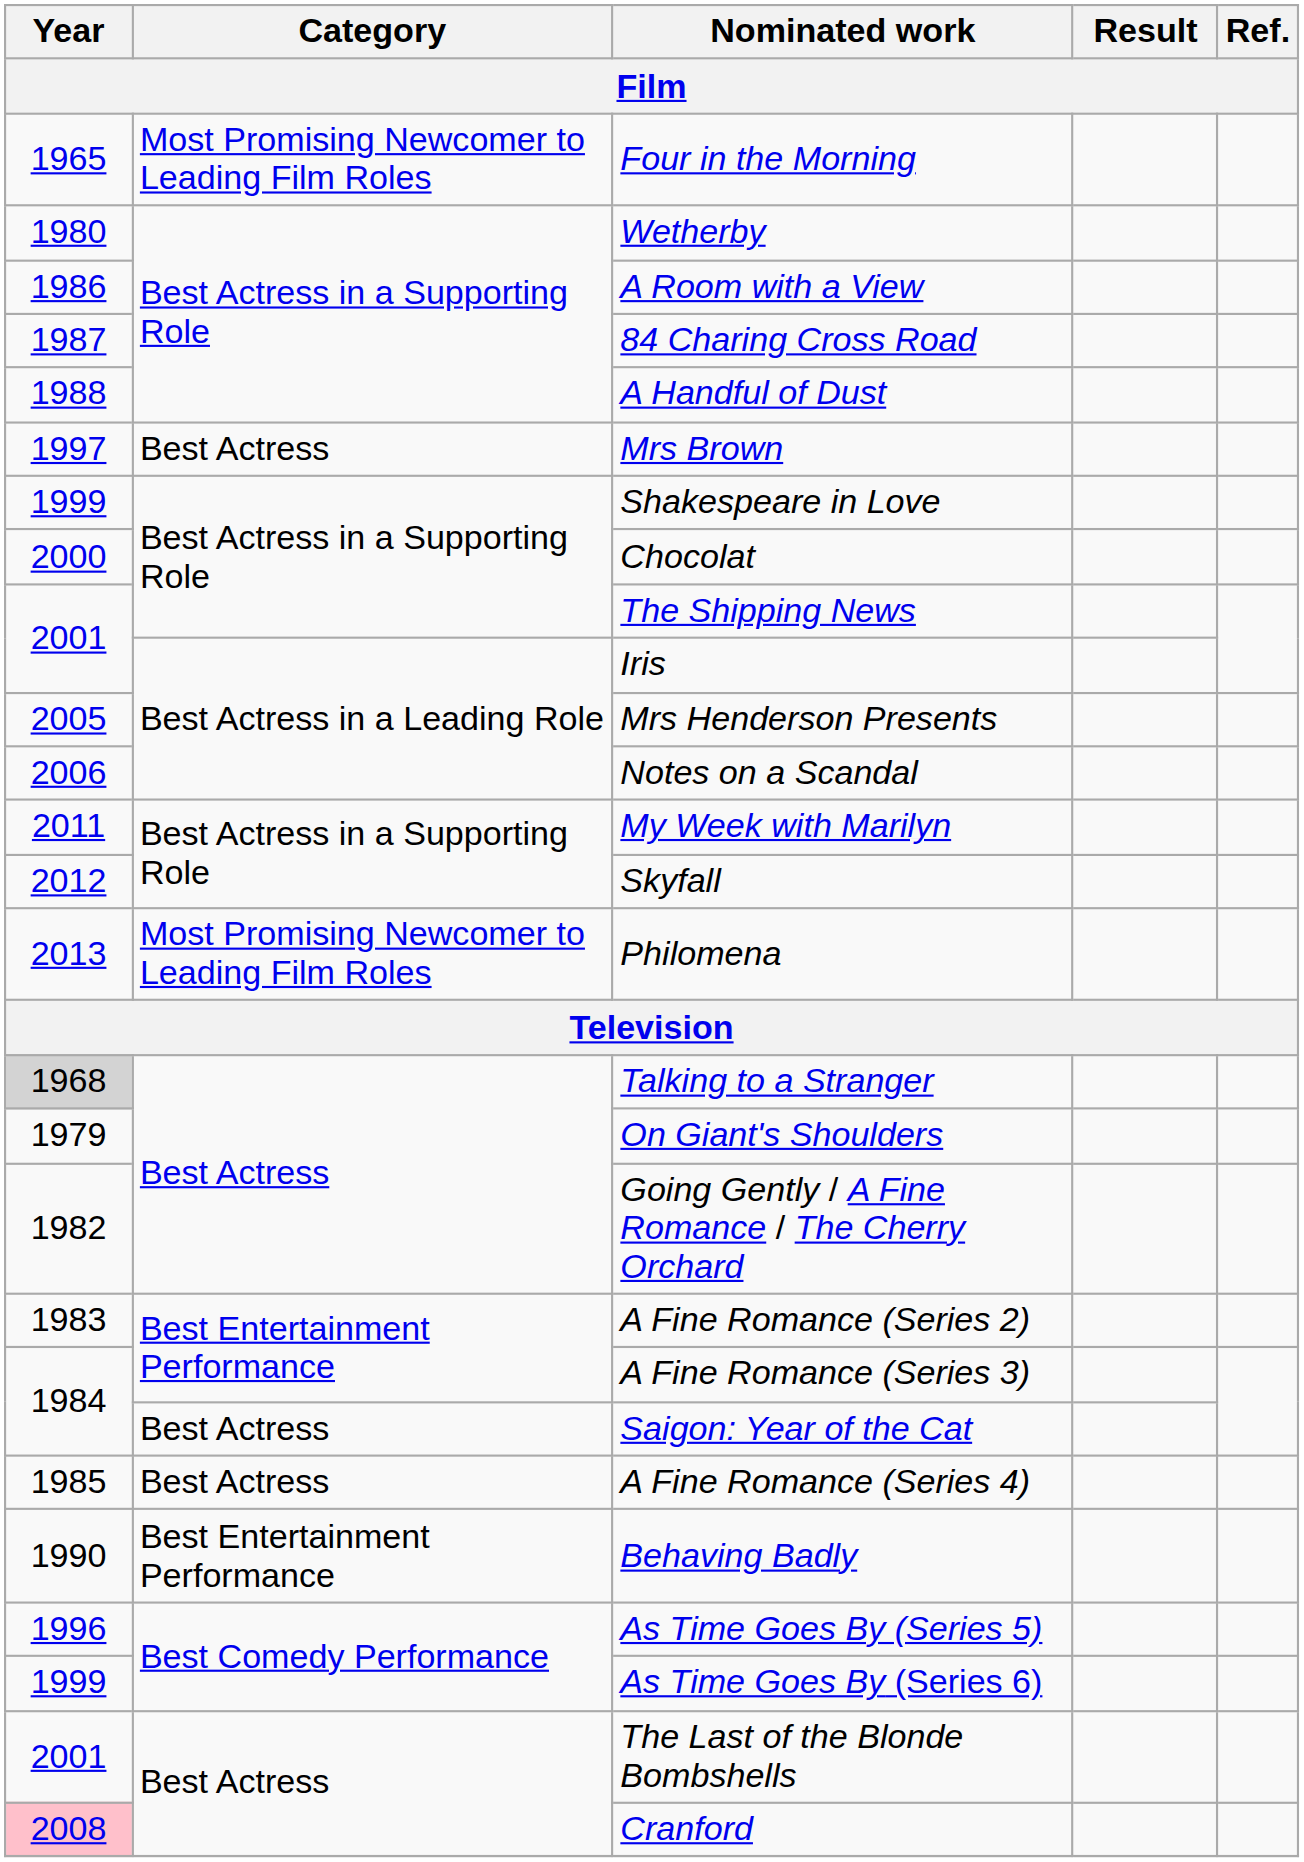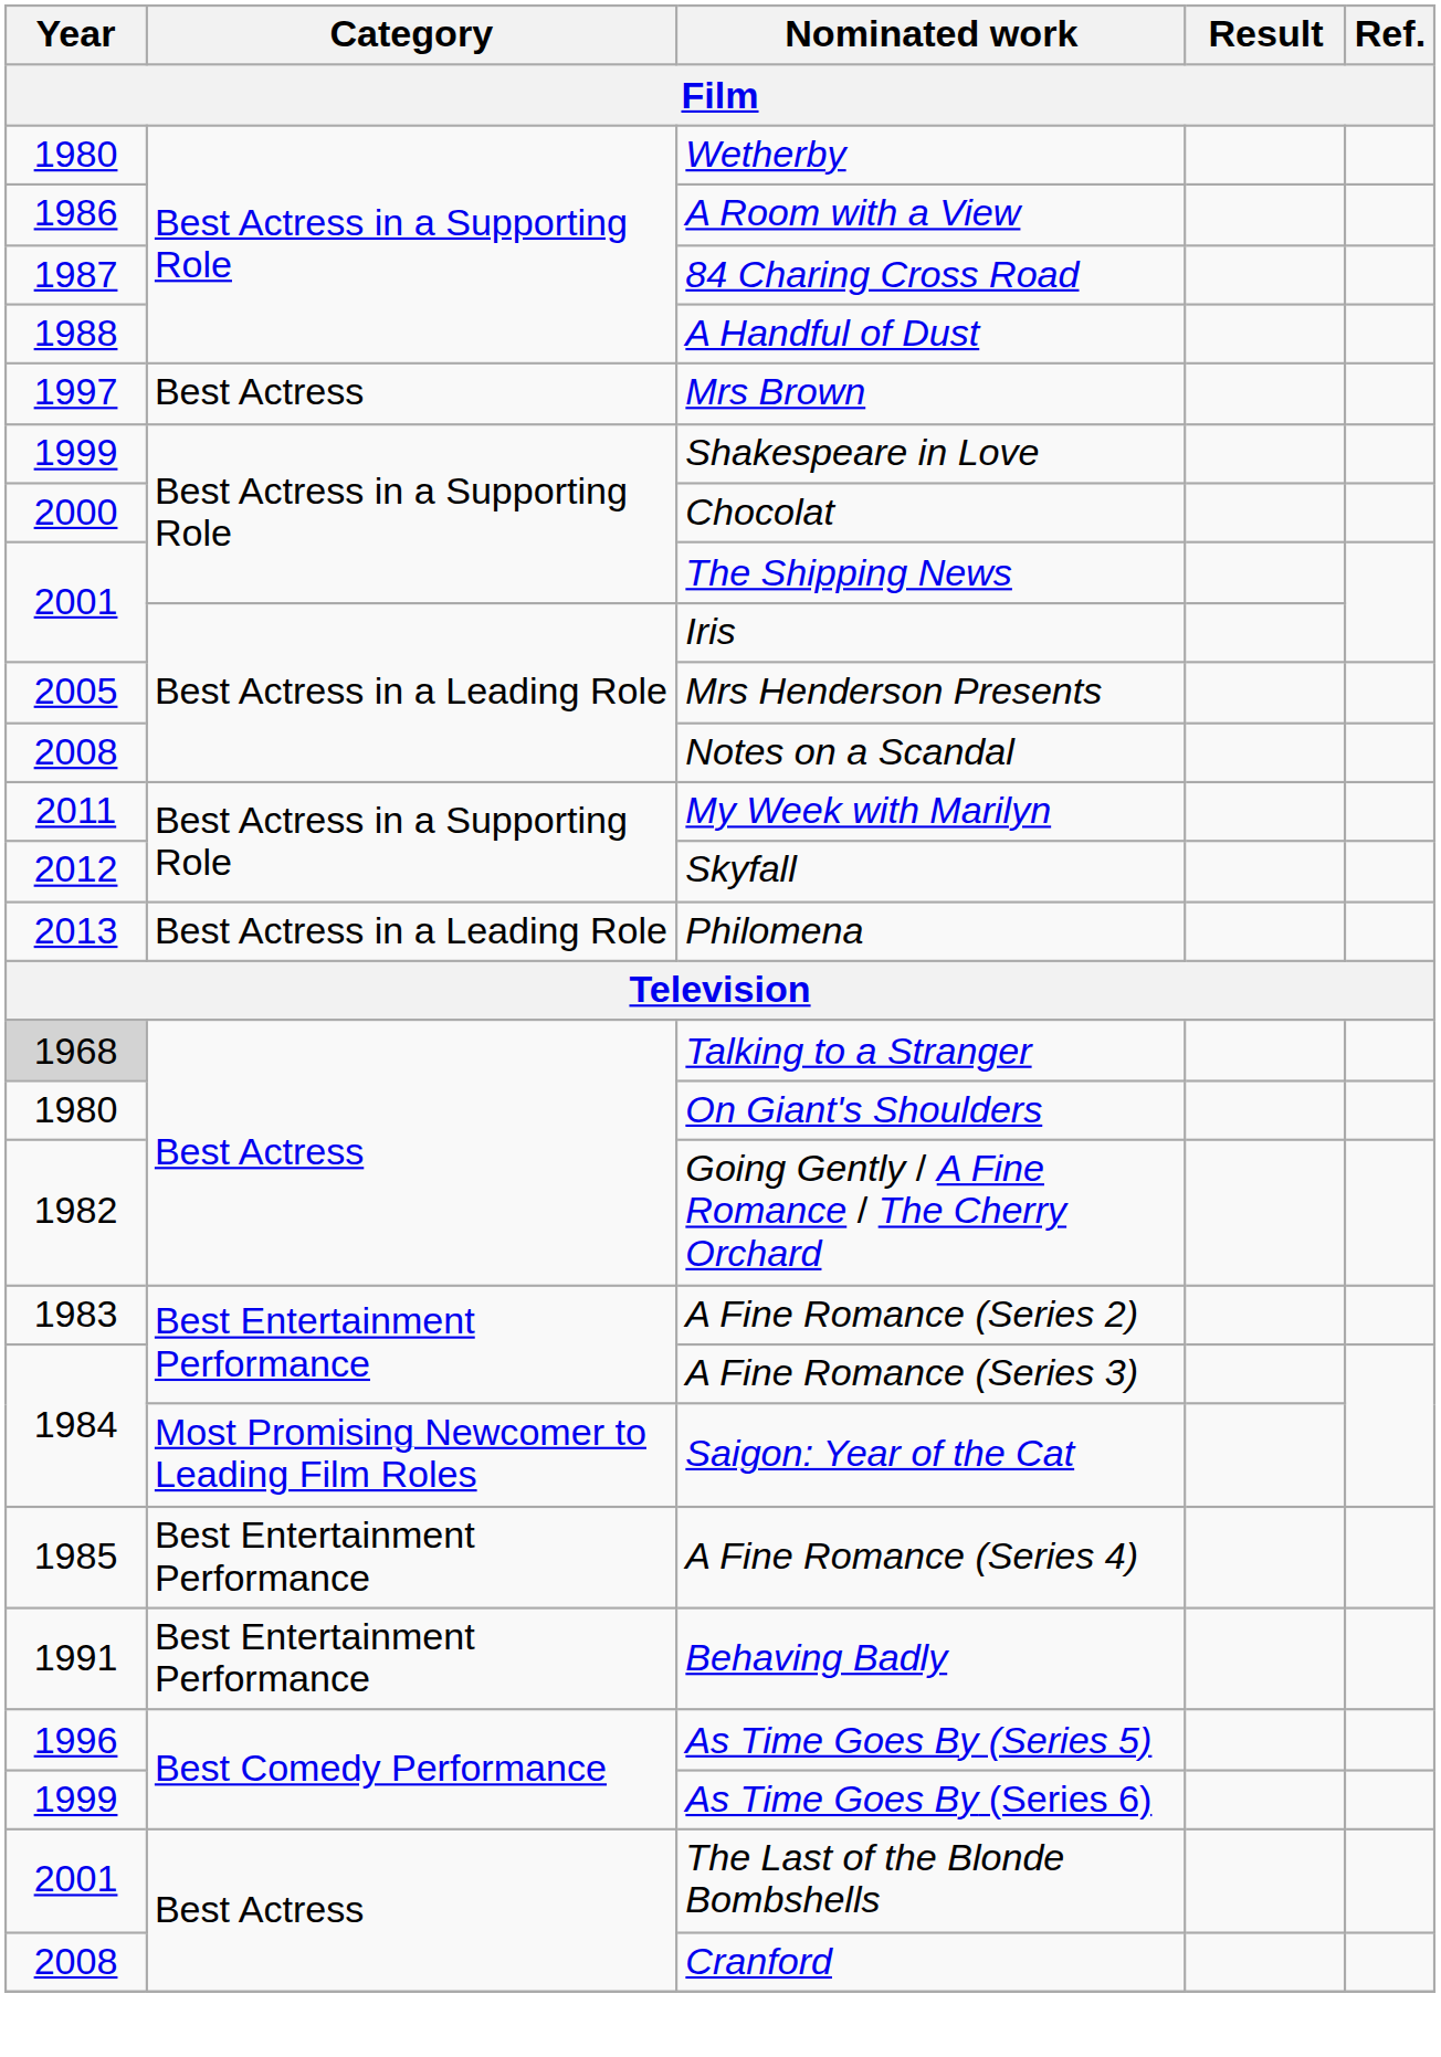- row: 1965 | Most Promising Newcomer to Leading Film Roles | Four in the Morning
Notes on a Scandal | Year: 2006 -> 2008
Philomena | Category: Most Promising Newcomer to Leading Film Roles -> Best Actress in a Leading Role
On Giant's Shoulders | Year: 1979 -> 1980
Saigon: Year of the Cat | Category: Best Actress -> Most Promising Newcomer to Leading Film Roles
A Fine Romance (Series 4) | Category: Best Actress -> Best Entertainment Performance
Behaving Badly | Year: 1990 -> 1991
Cranford | Year: pink background -> no background
